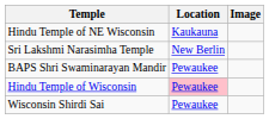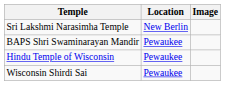- row: Hindu Temple of NE Wisconsin | Kaukauna
Hindu Temple of Wisconsin | Location: pink background -> no background
